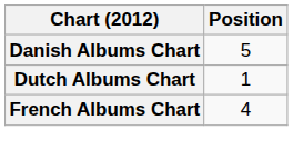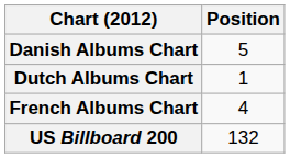+ row: US Billboard 200 | 132
